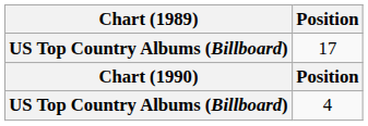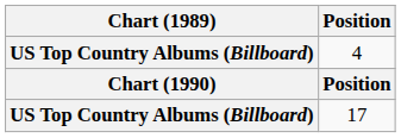rows swapped: 4 <-> 17
